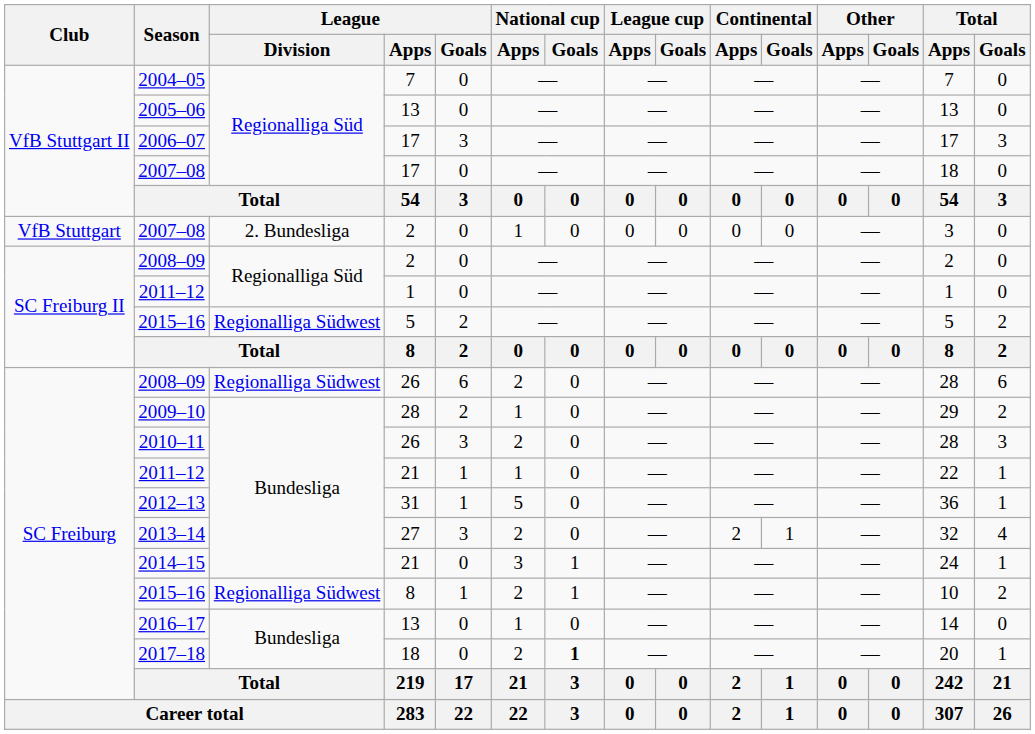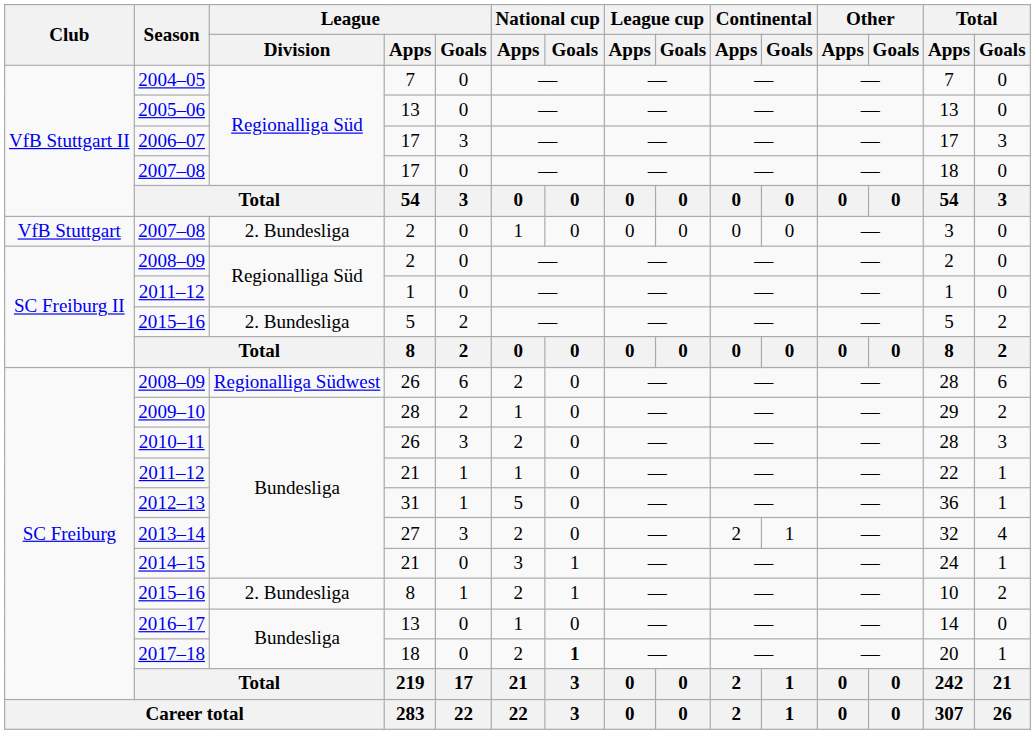2015–16 / 5 | League / Division: Regionalliga Südwest -> 2. Bundesliga
2015–16 / 8 | League / Division: Regionalliga Südwest -> 2. Bundesliga
